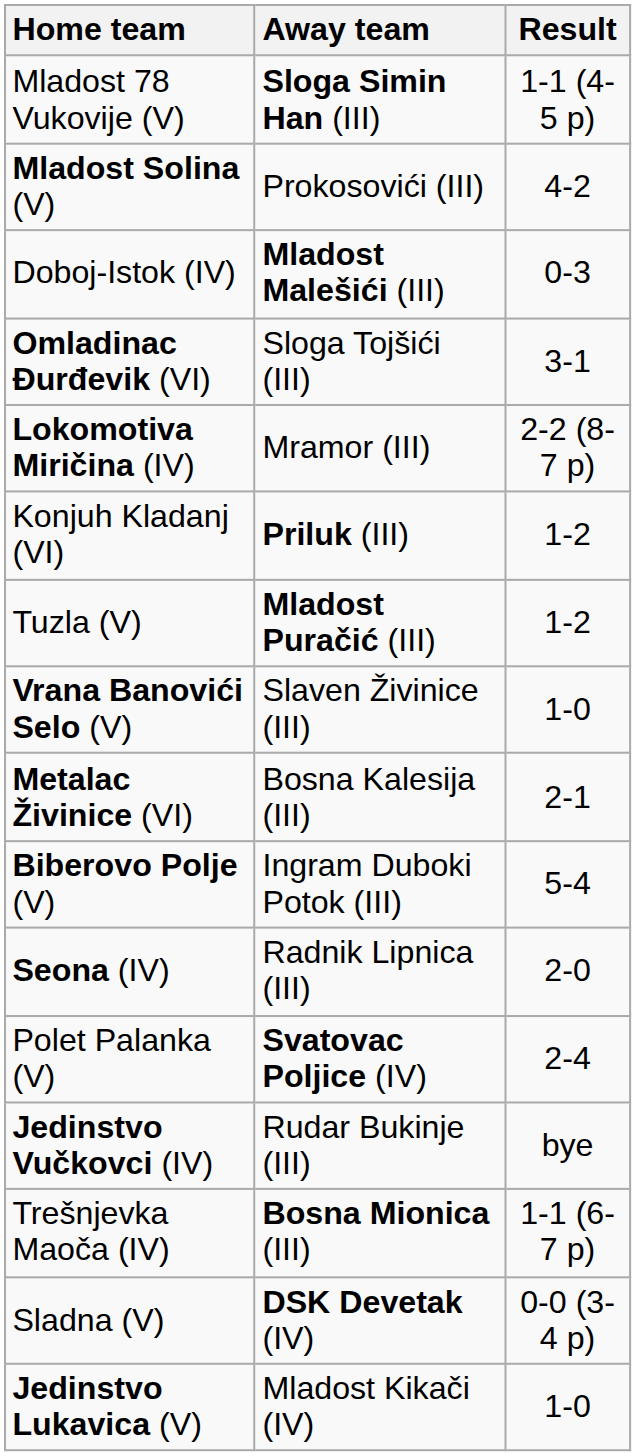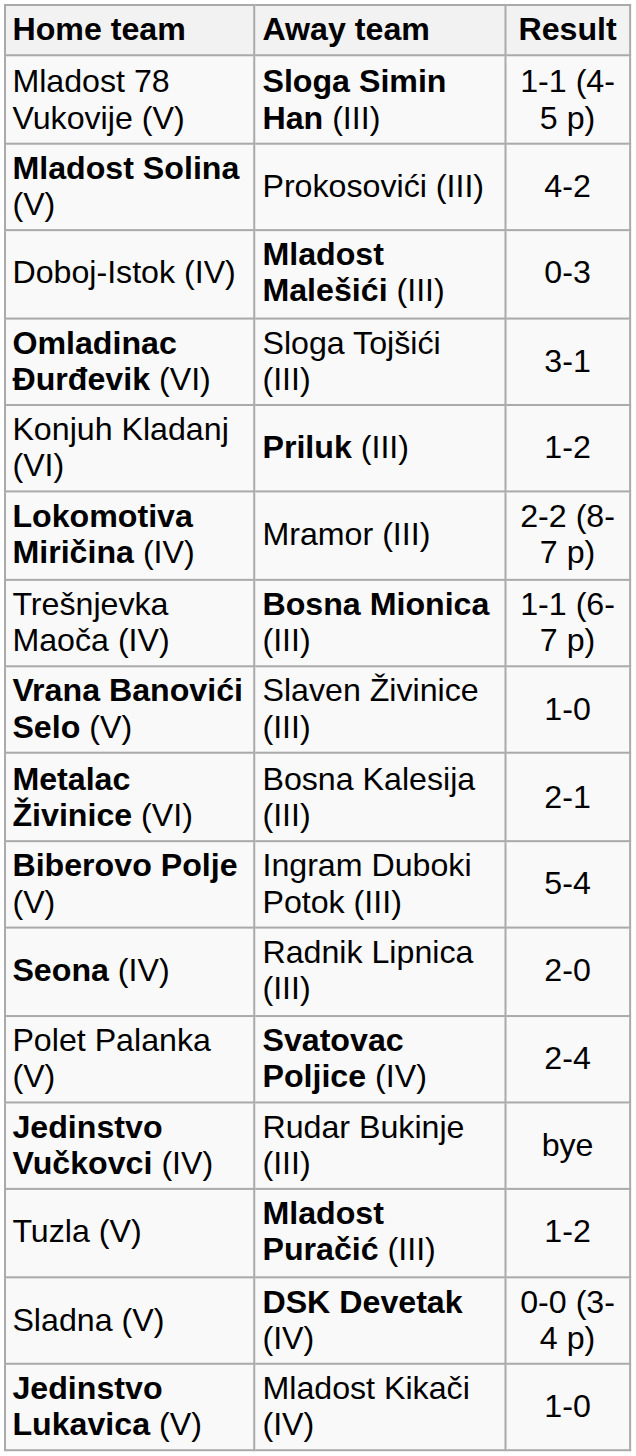rows swapped: Konjuh Kladanj (VI) <-> Lokomotiva Miričina (IV)
rows swapped: Trešnjevka Maoča (IV) <-> Tuzla (V)
